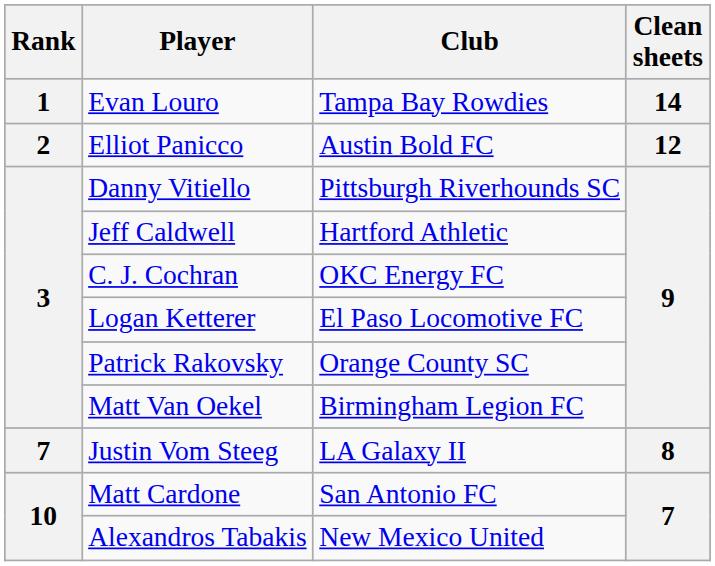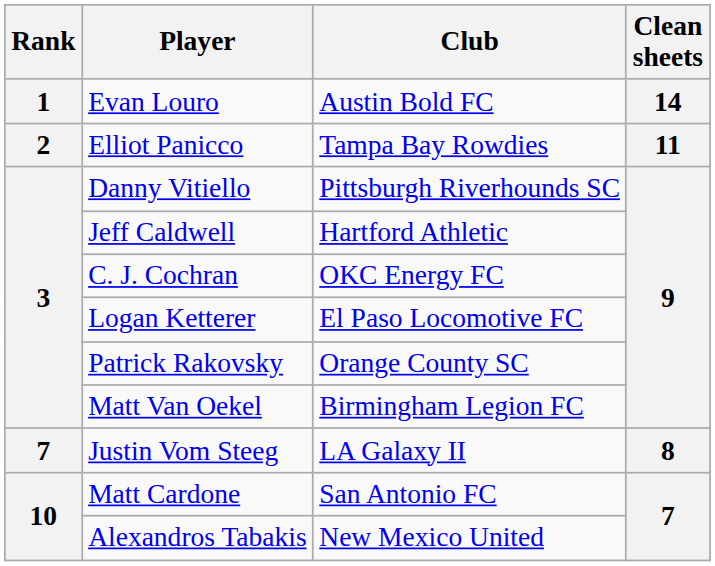Evan Louro | Club: Tampa Bay Rowdies -> Austin Bold FC
Elliot Panicco | Club: Austin Bold FC -> Tampa Bay Rowdies
Elliot Panicco | Clean sheets: 12 -> 11
